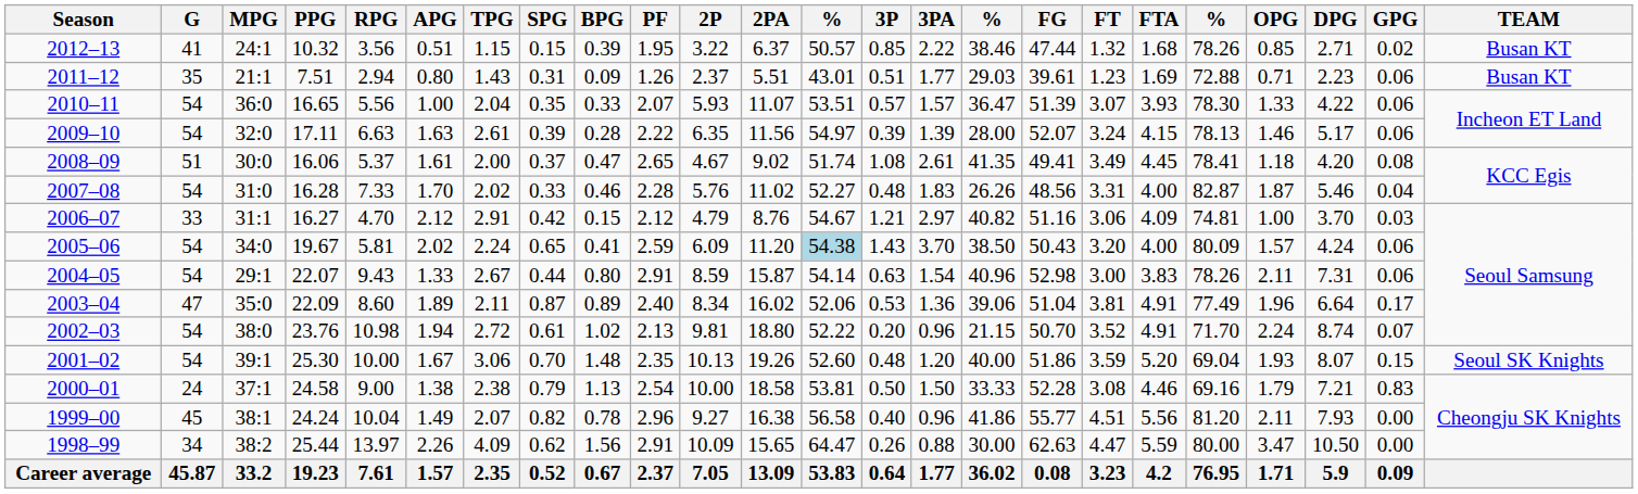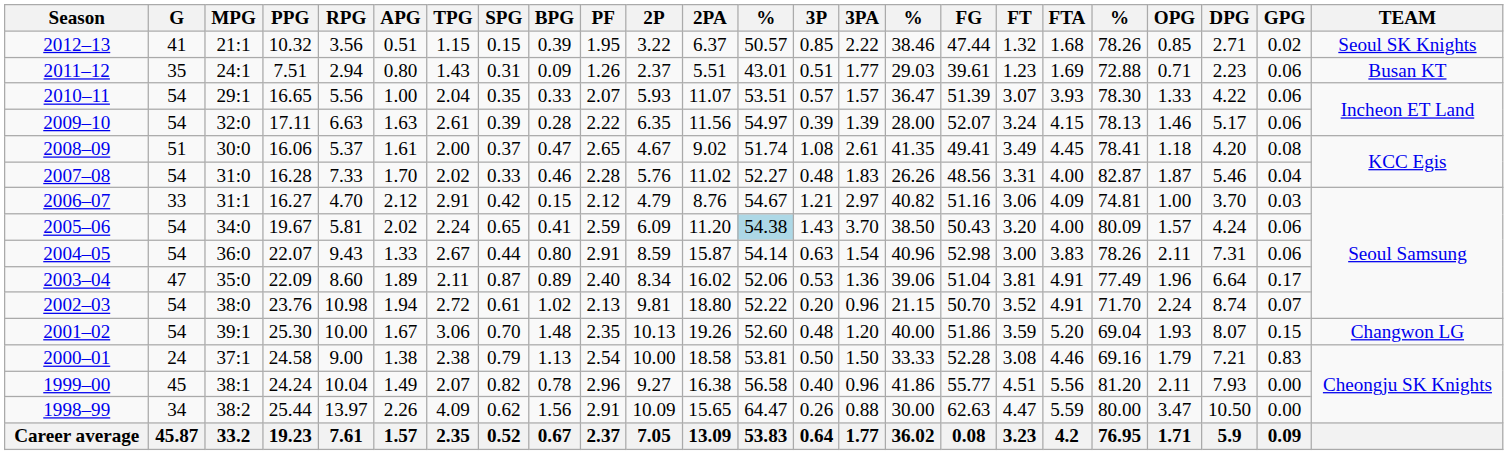2012–13 | MPG: 24:1 -> 21:1
2012–13 | TEAM: Busan KT -> Seoul SK Knights
2011–12 | MPG: 21:1 -> 24:1
2010–11 | MPG: 36:0 -> 29:1
2004–05 | MPG: 29:1 -> 36:0
2001–02 | TEAM: Seoul SK Knights -> Changwon LG
